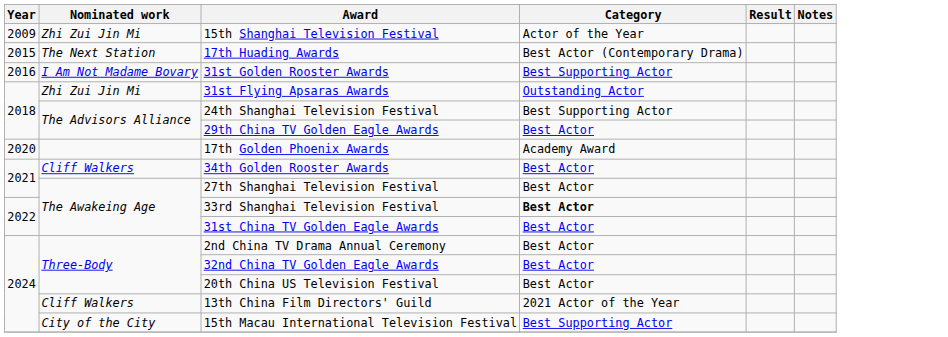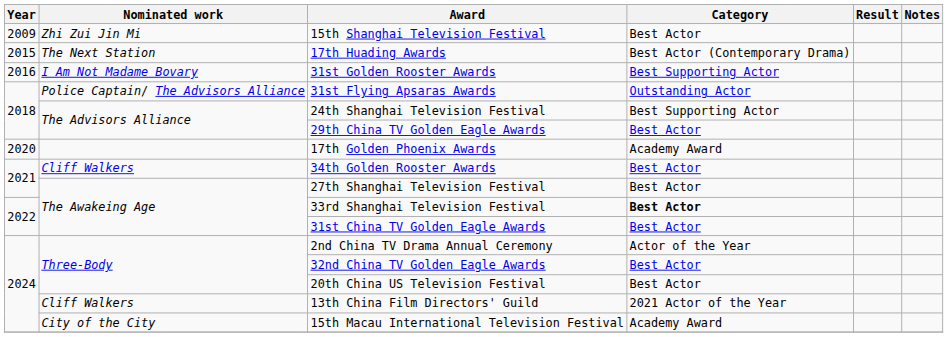15th Shanghai Television Festival | Category: Actor of the Year -> Best Actor
31st Flying Apsaras Awards | Nominated work: Zhi Zui Jin Mi -> Police Captain/ The Advisors Alliance
2nd China TV Drama Annual Ceremony | Category: Best Actor -> Actor of the Year
15th Macau International Television Festival | Category: Best Supporting Actor -> Academy Award
